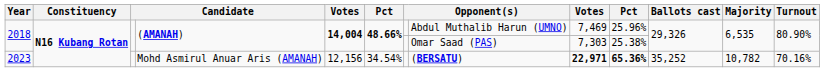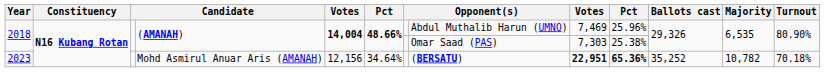2023 | column 6: 34.54% -> 34.64%
2023 | column 9: 22,971 -> 22,951
2023 | Turnout: 70.16% -> 70.18%
